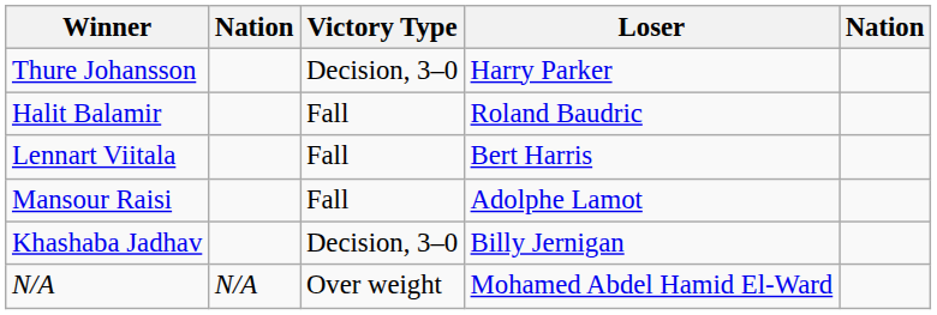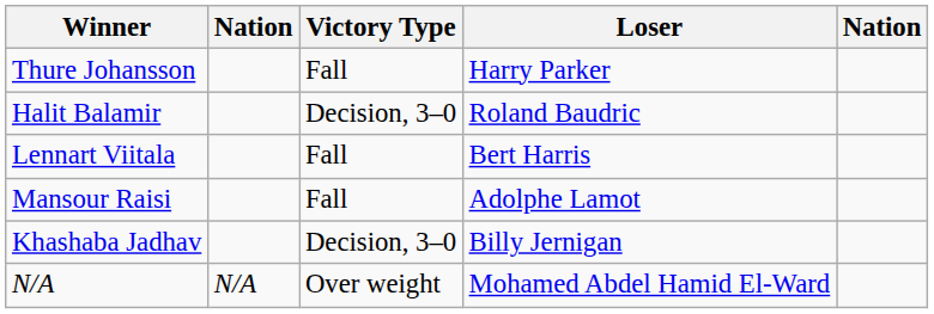Thure Johansson | Victory Type: Decision, 3–0 -> Fall
Halit Balamir | Victory Type: Fall -> Decision, 3–0
